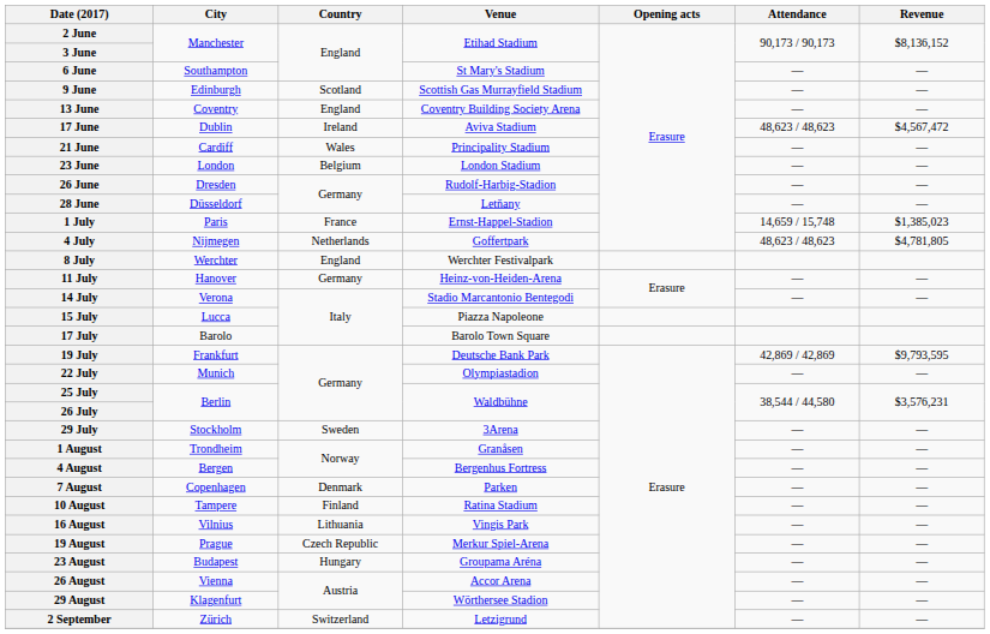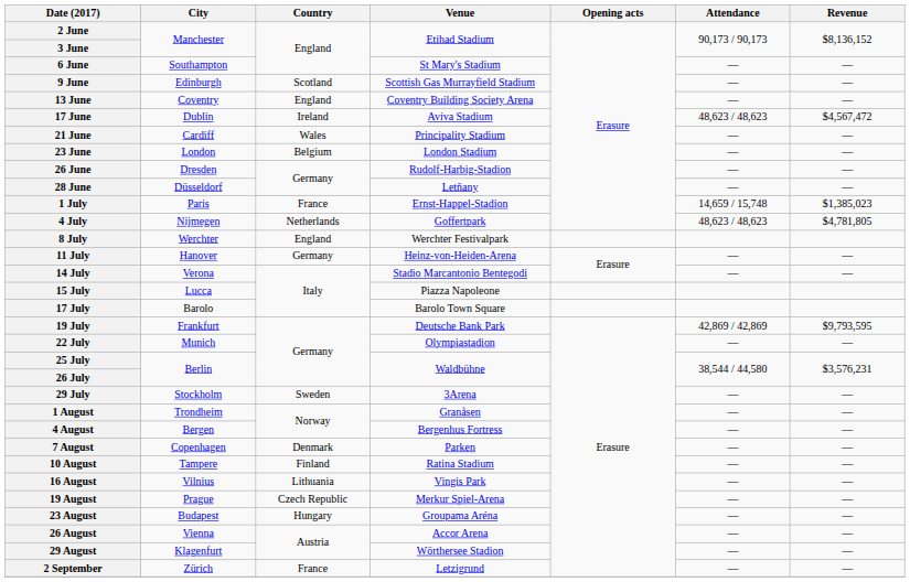2 September | Country: Switzerland -> France
